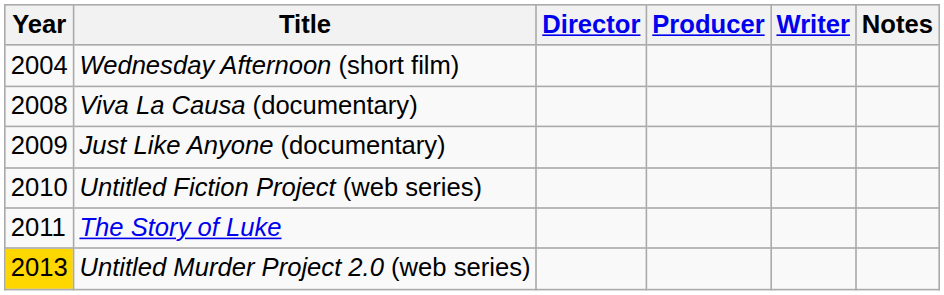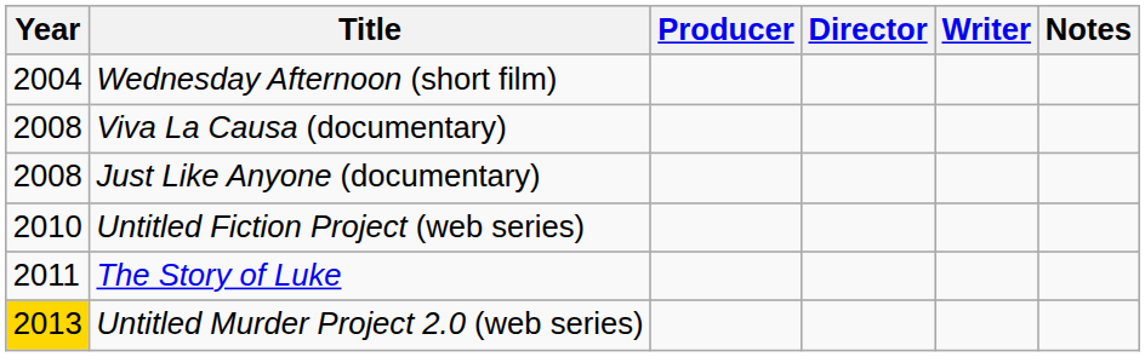columns swapped: Director <-> Producer
Just Like Anyone (documentary) | Year: 2009 -> 2008
